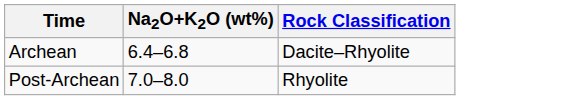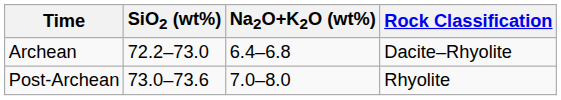+ column: SiO2 (wt%) | 72.2–73.0 | 73.0–73.6
